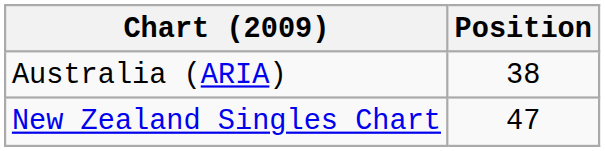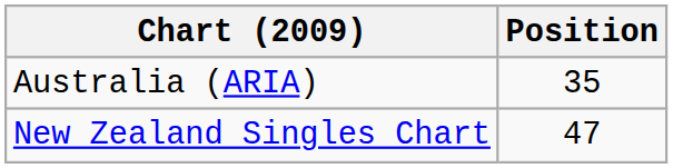Australia (ARIA) | Position: 38 -> 35
